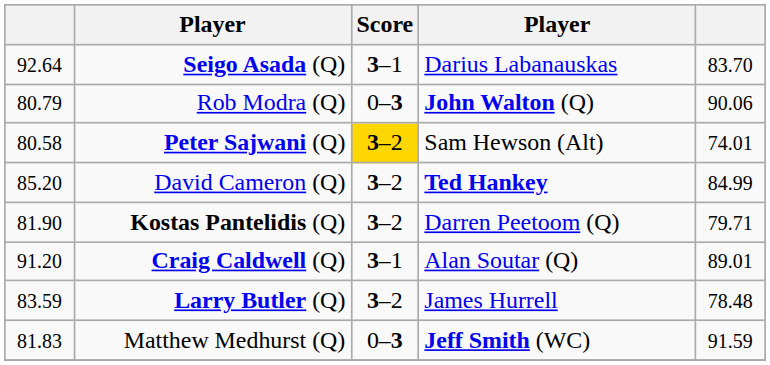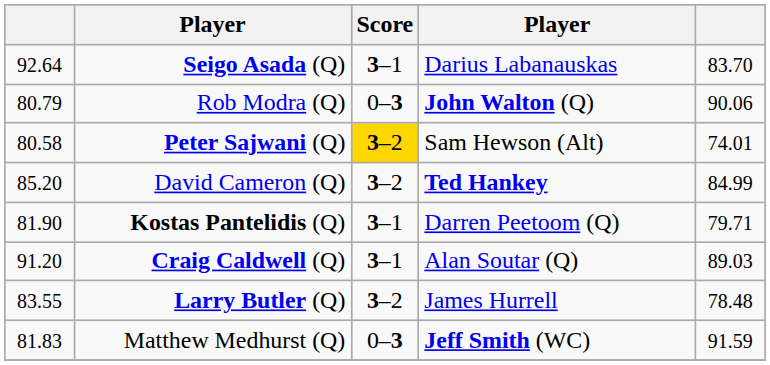Kostas Pantelidis (Q) | Score: 3–2 -> 3–1
Craig Caldwell (Q) | column 5: 89.01 -> 89.03
Larry Butler (Q) | column 1: 83.59 -> 83.55
